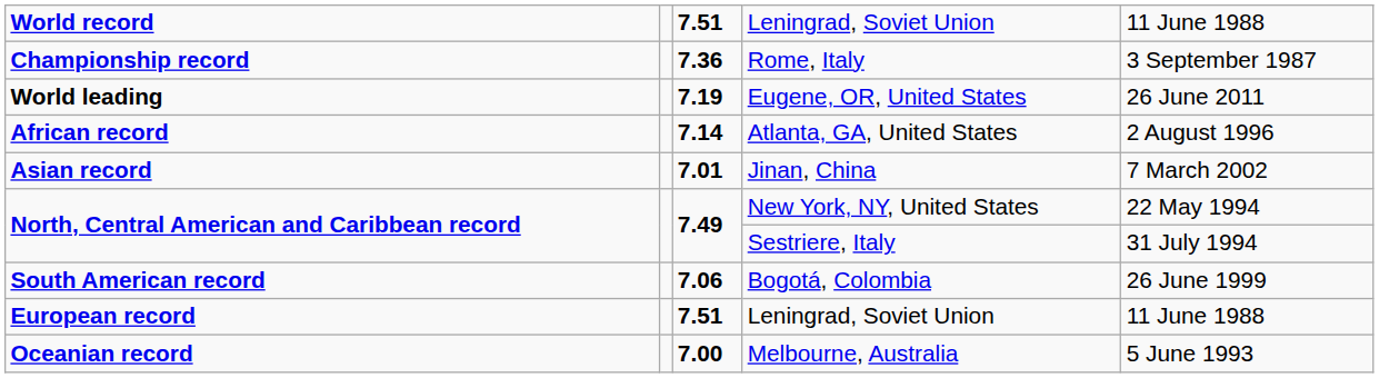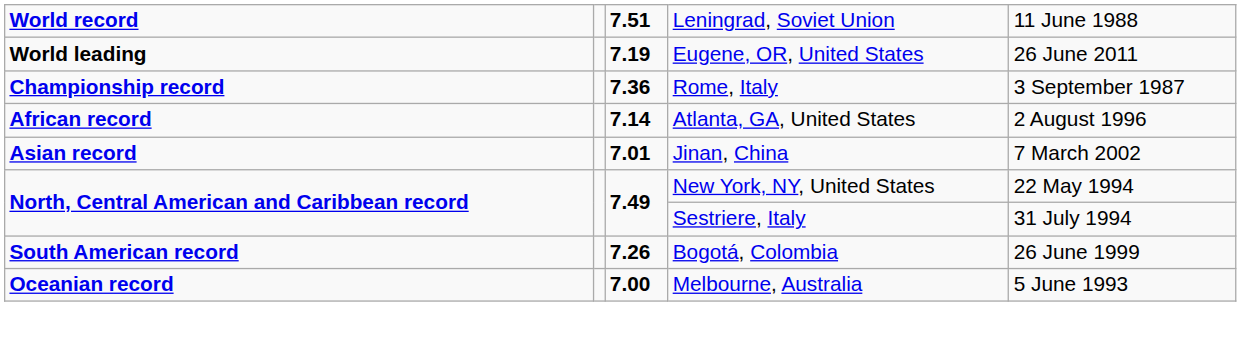rows swapped: Rome, Italy <-> Eugene, OR, United States
Bogotá, Colombia | column 3: 7.06 -> 7.26
- row: European record | 7.51 | Leningrad, Soviet Union | 11 June 1988
